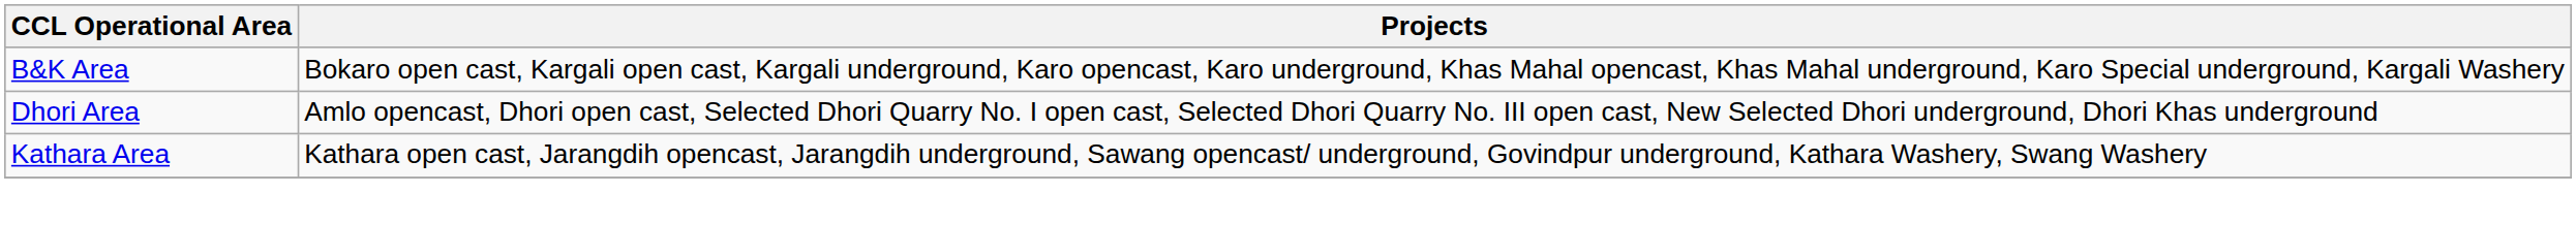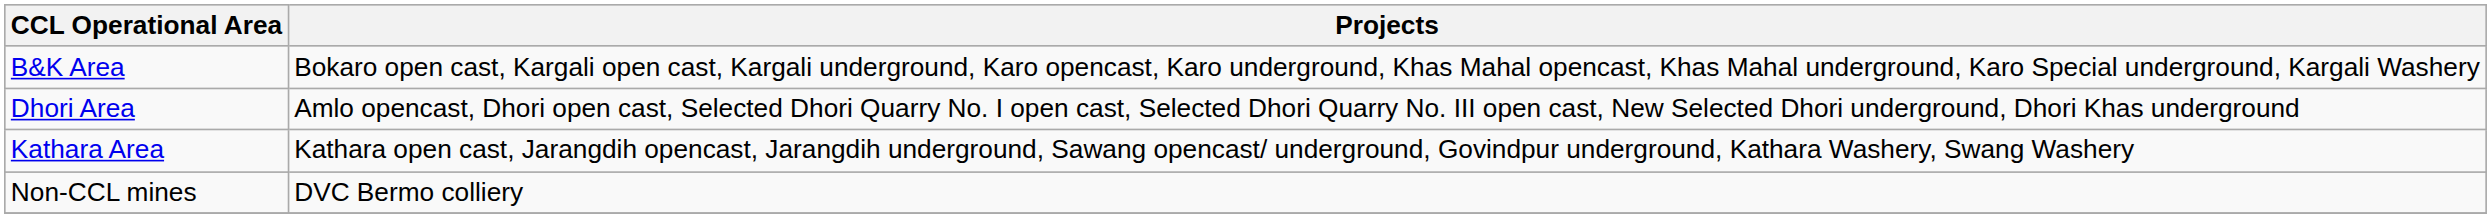+ row: Non-CCL mines | DVC Bermo colliery
